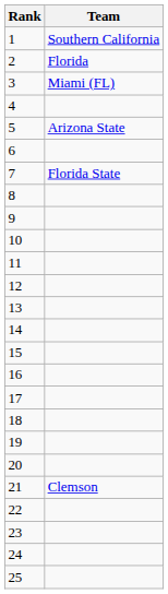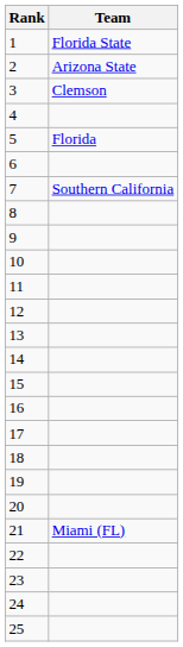1 | Team: Southern California -> Florida State
2 | Team: Florida -> Arizona State
3 | Team: Miami (FL) -> Clemson
5 | Team: Arizona State -> Florida
7 | Team: Florida State -> Southern California
21 | Team: Clemson -> Miami (FL)
